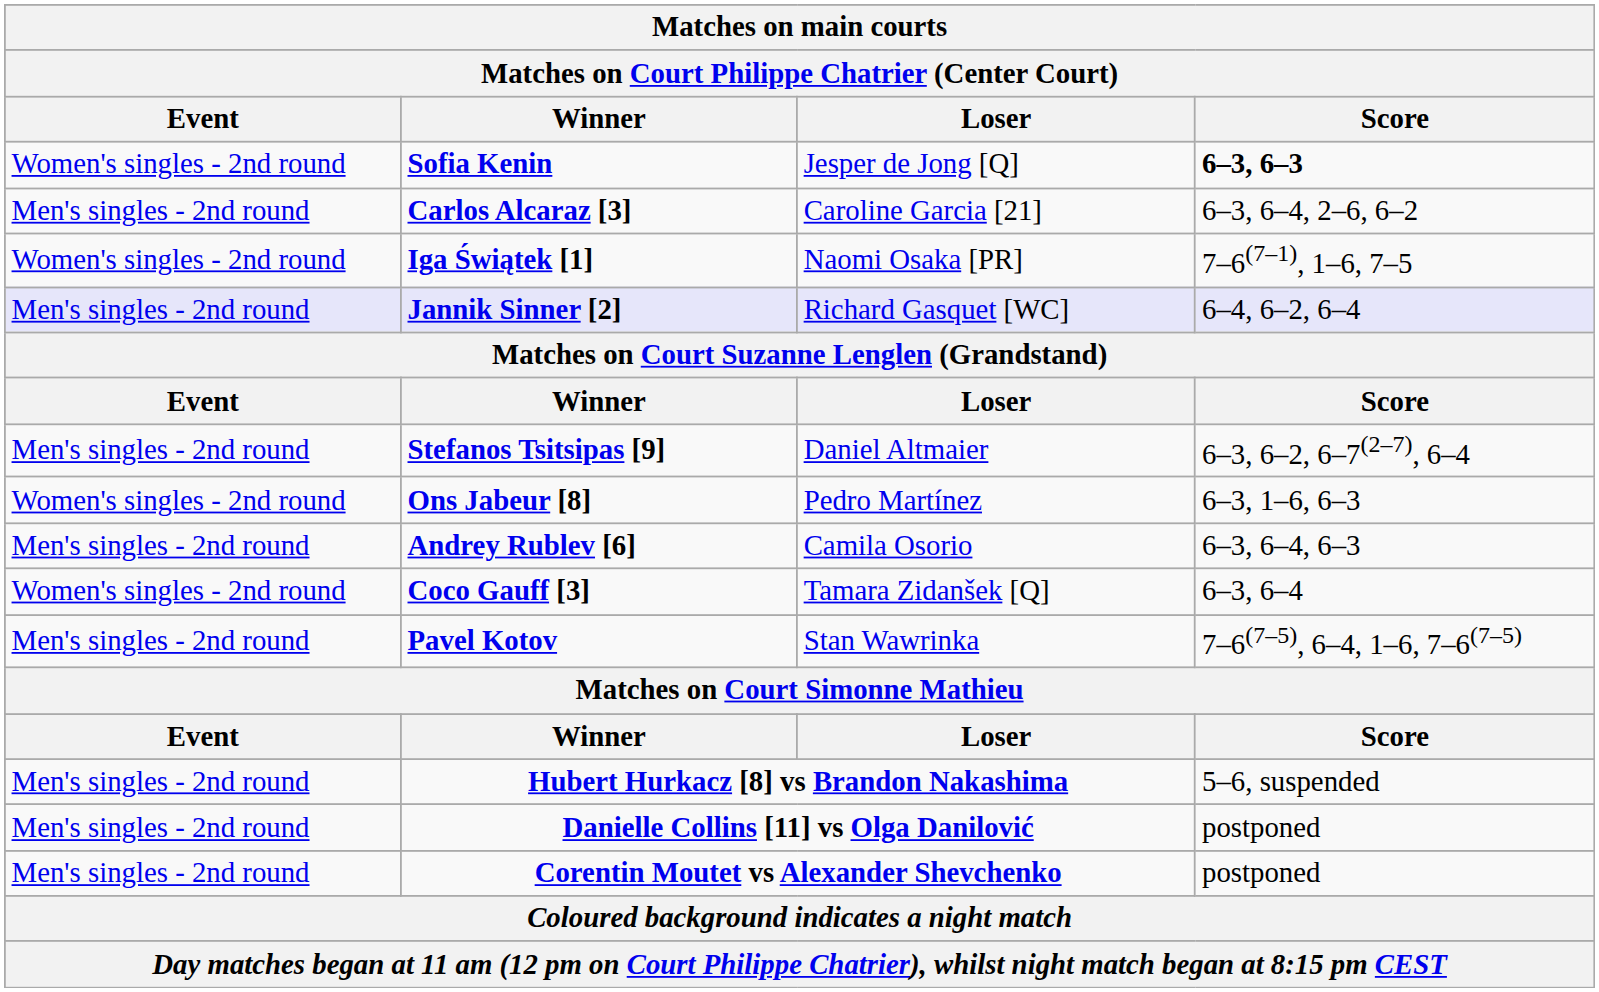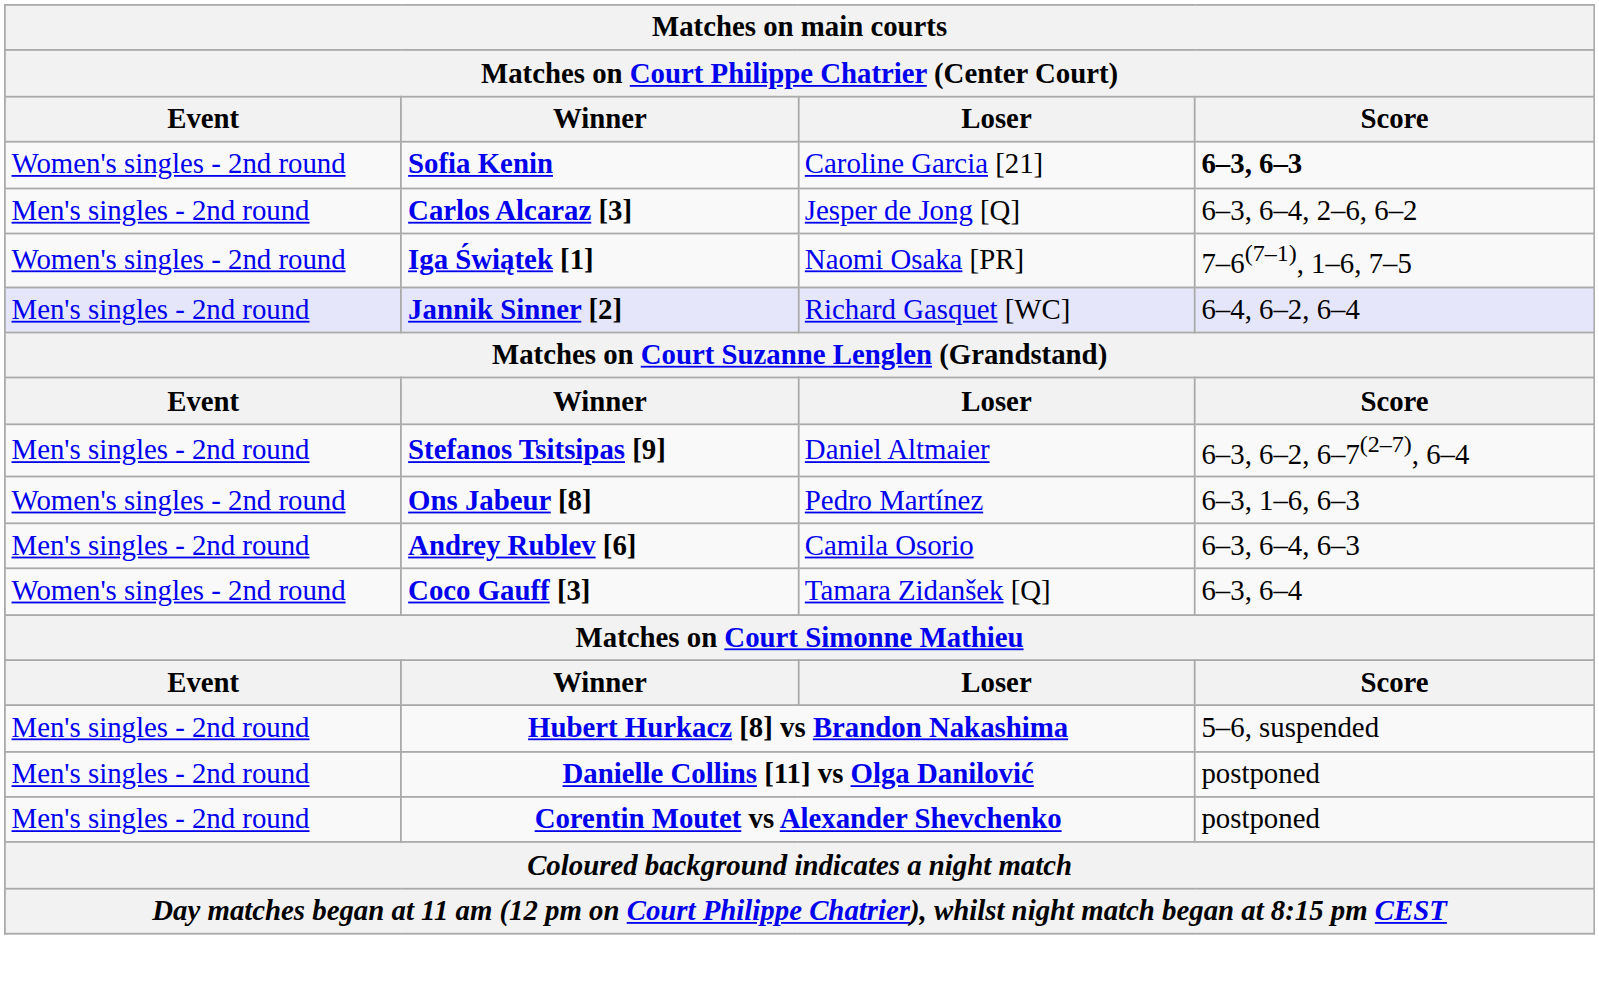Sofia Kenin | Loser: Jesper de Jong [Q] -> Caroline Garcia [21]
Carlos Alcaraz [3] | Loser: Caroline Garcia [21] -> Jesper de Jong [Q]
- row: Men's singles - 2nd round | Pavel Kotov | Stan Wawrinka | 7–6(7–5), 6–4, 1–6, 7–6(7–5)
